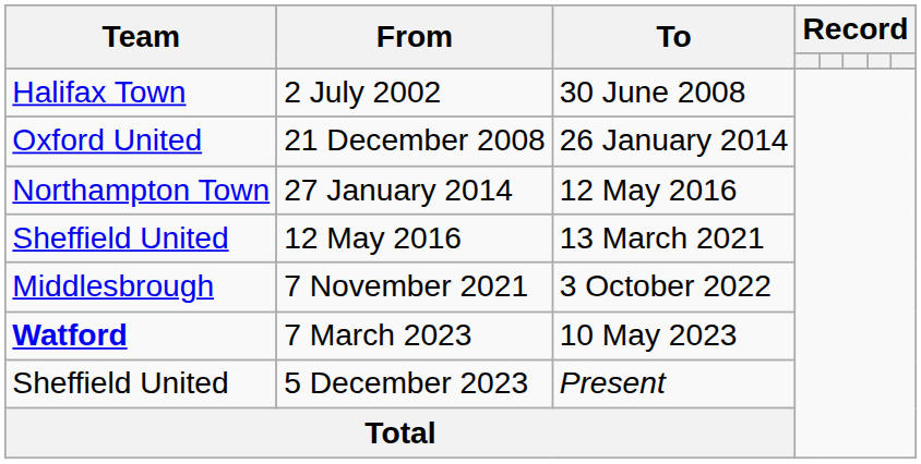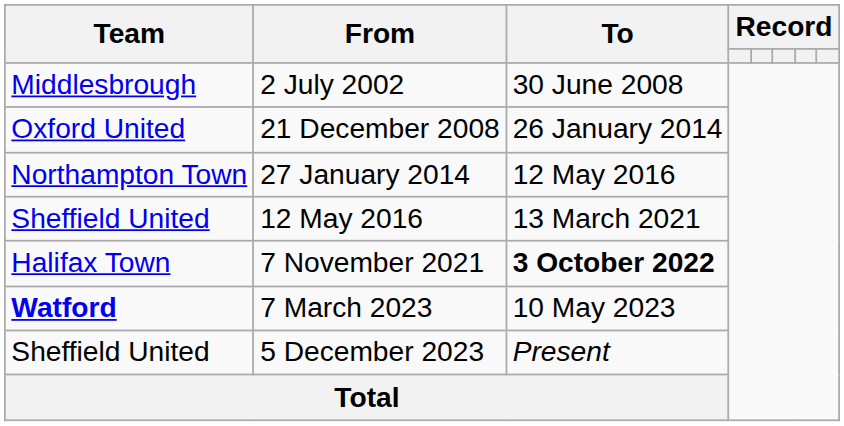2 July 2002 | Team: Halifax Town -> Middlesbrough
7 November 2021 | Team: Middlesbrough -> Halifax Town
7 November 2021 | To: normal -> bold
